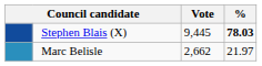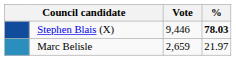Stephen Blais (X) | Vote: 9,445 -> 9,446
Marc Belisle | Vote: 2,662 -> 2,659
